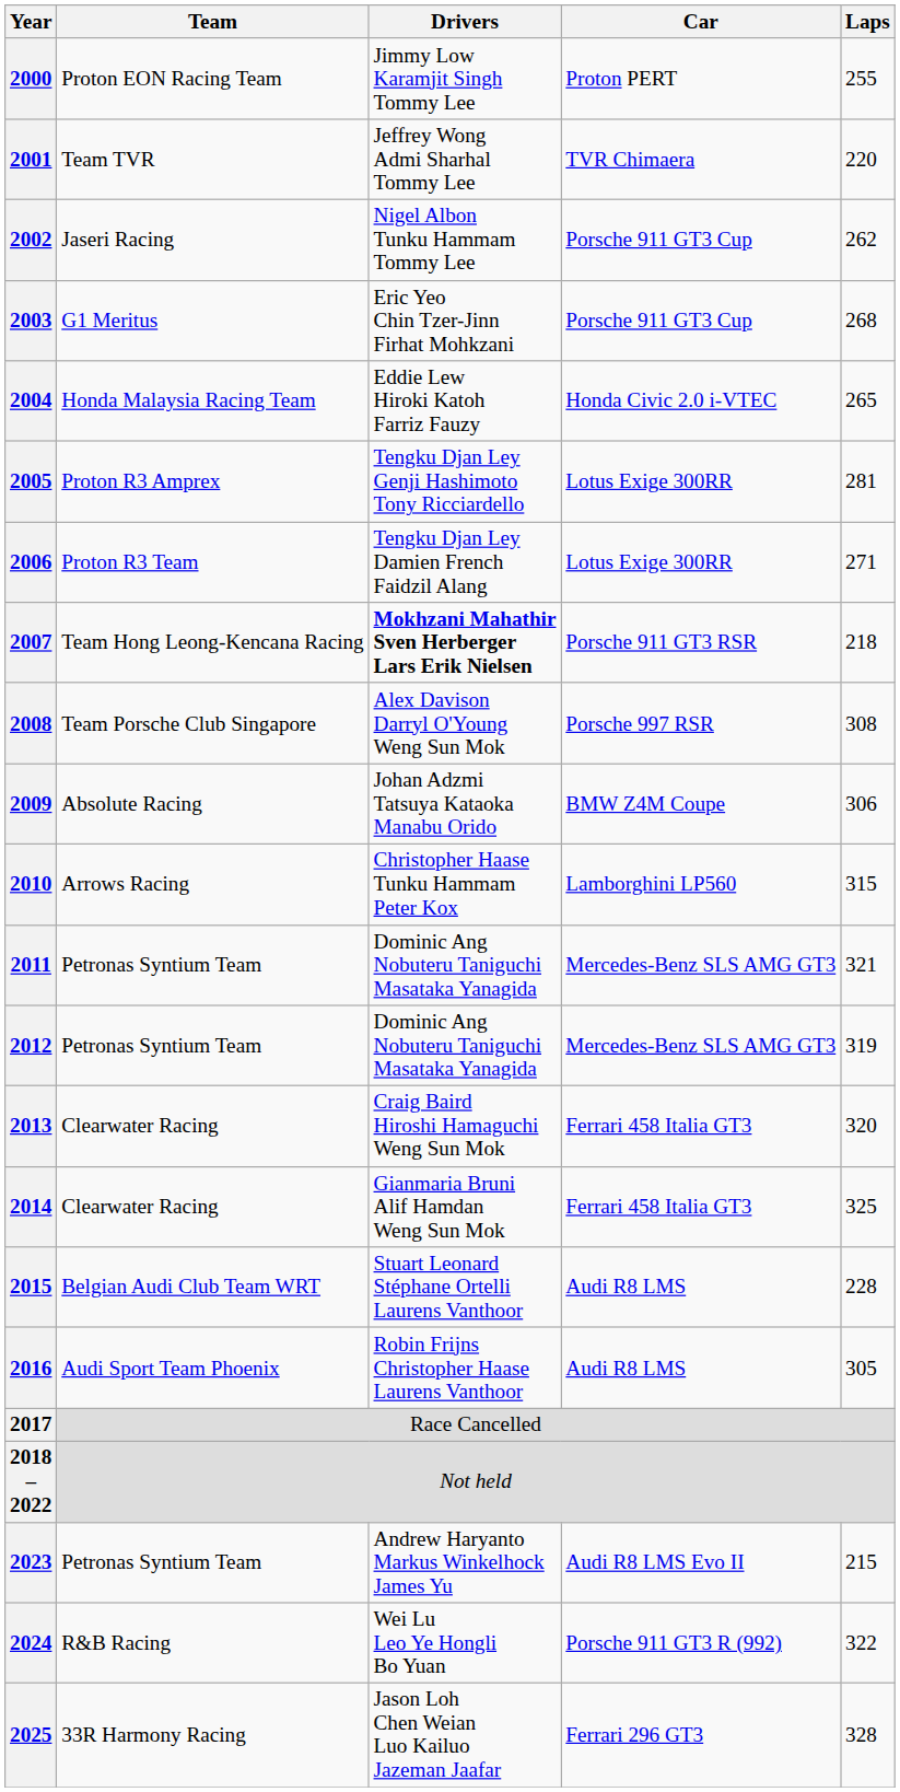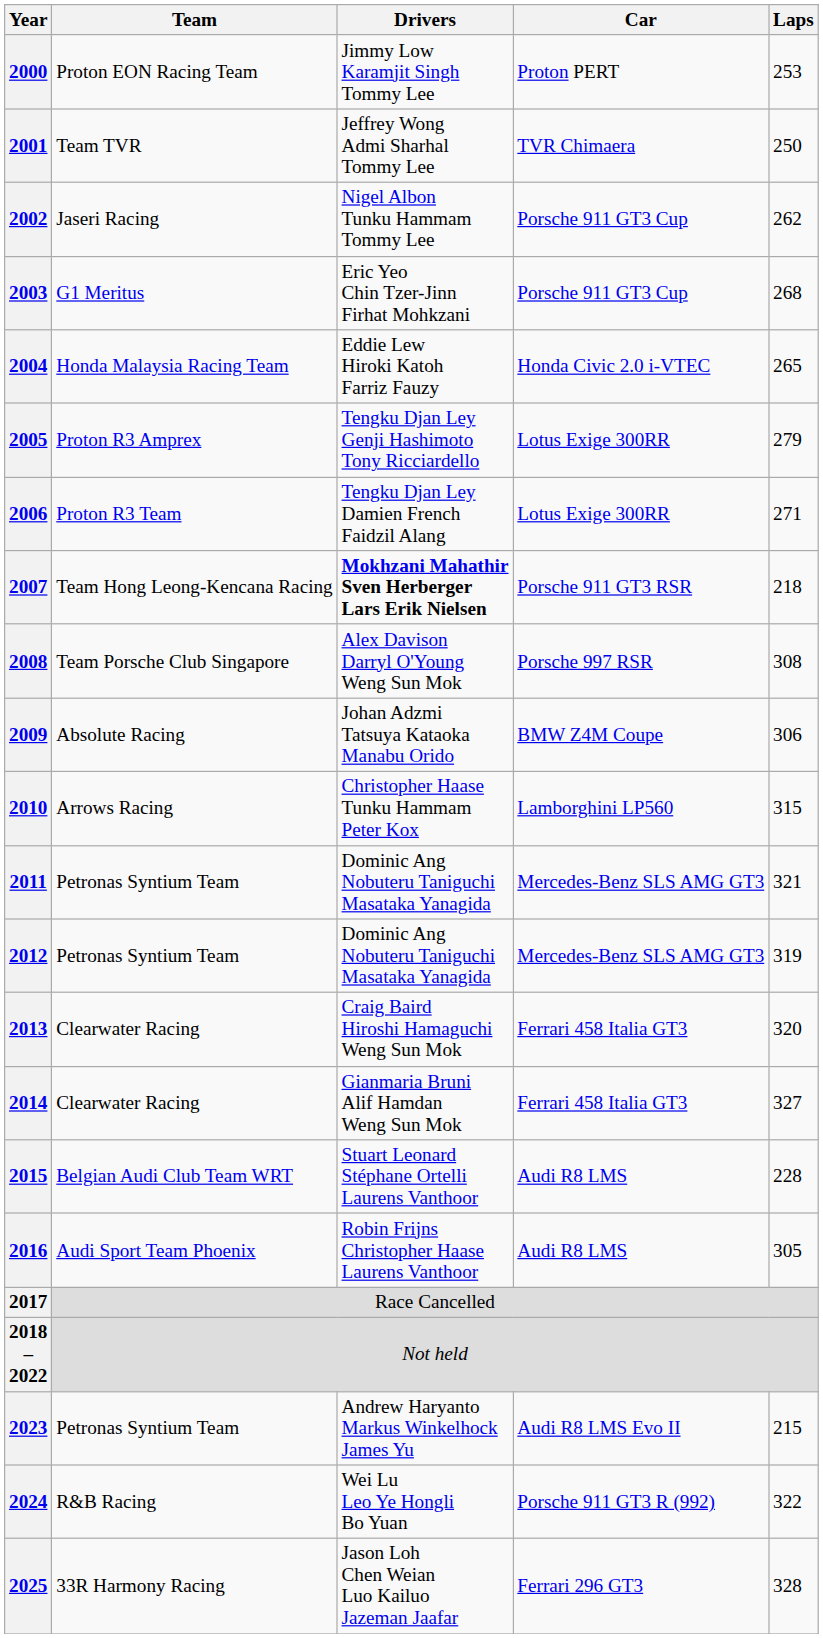2000 | Laps: 255 -> 253
2001 | Laps: 220 -> 250
2005 | Laps: 281 -> 279
2014 | Laps: 325 -> 327
